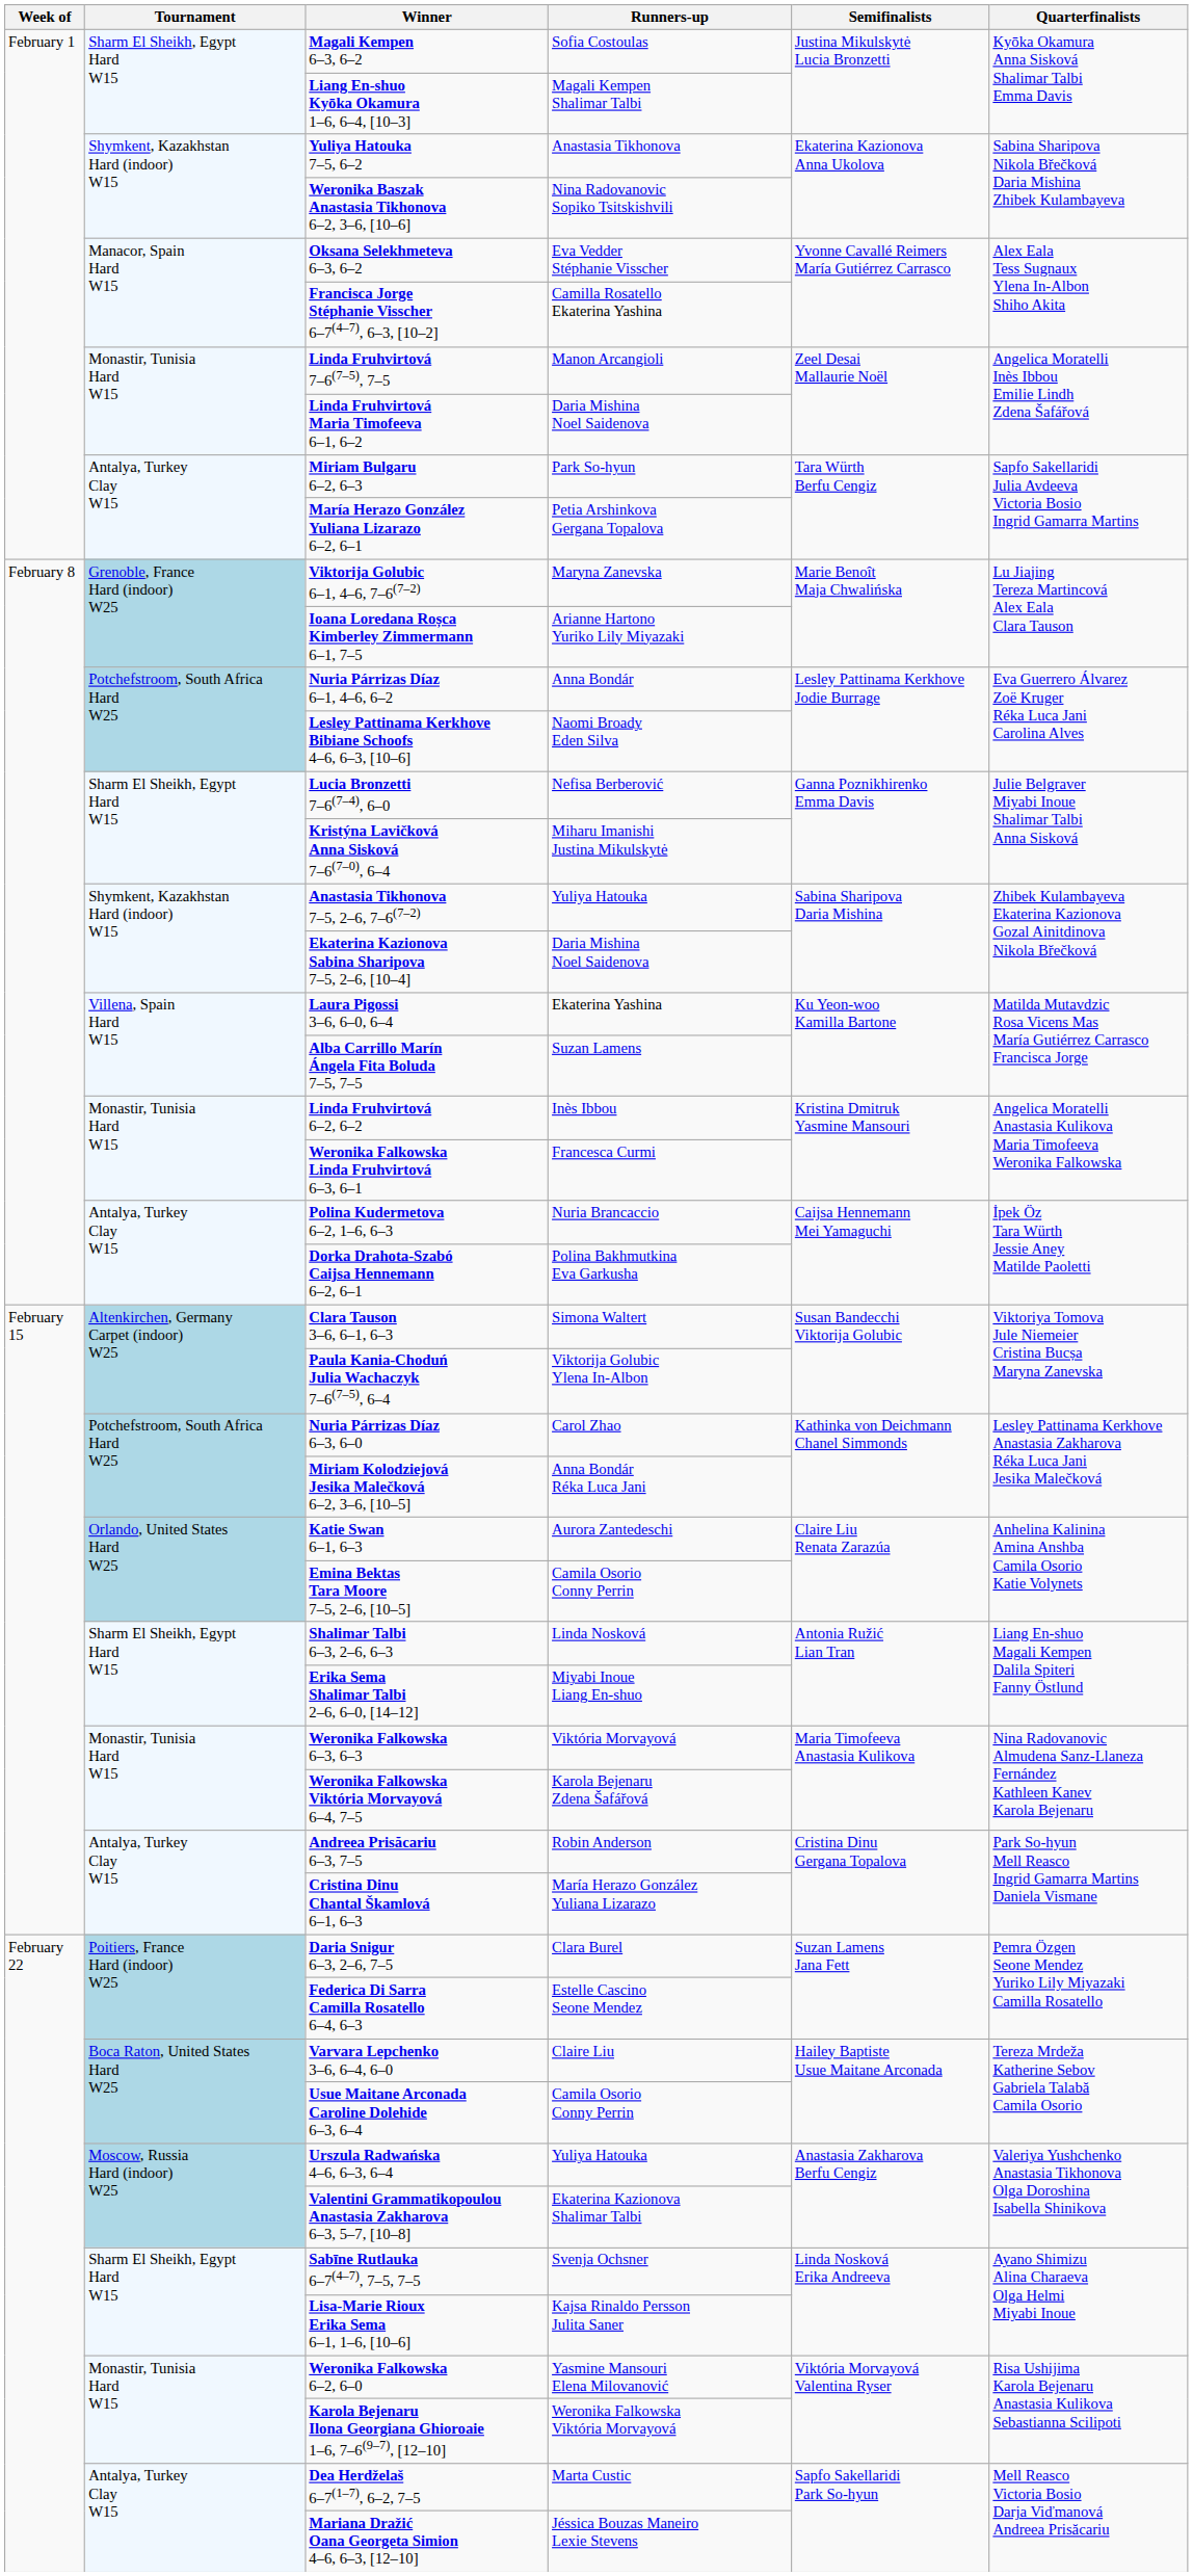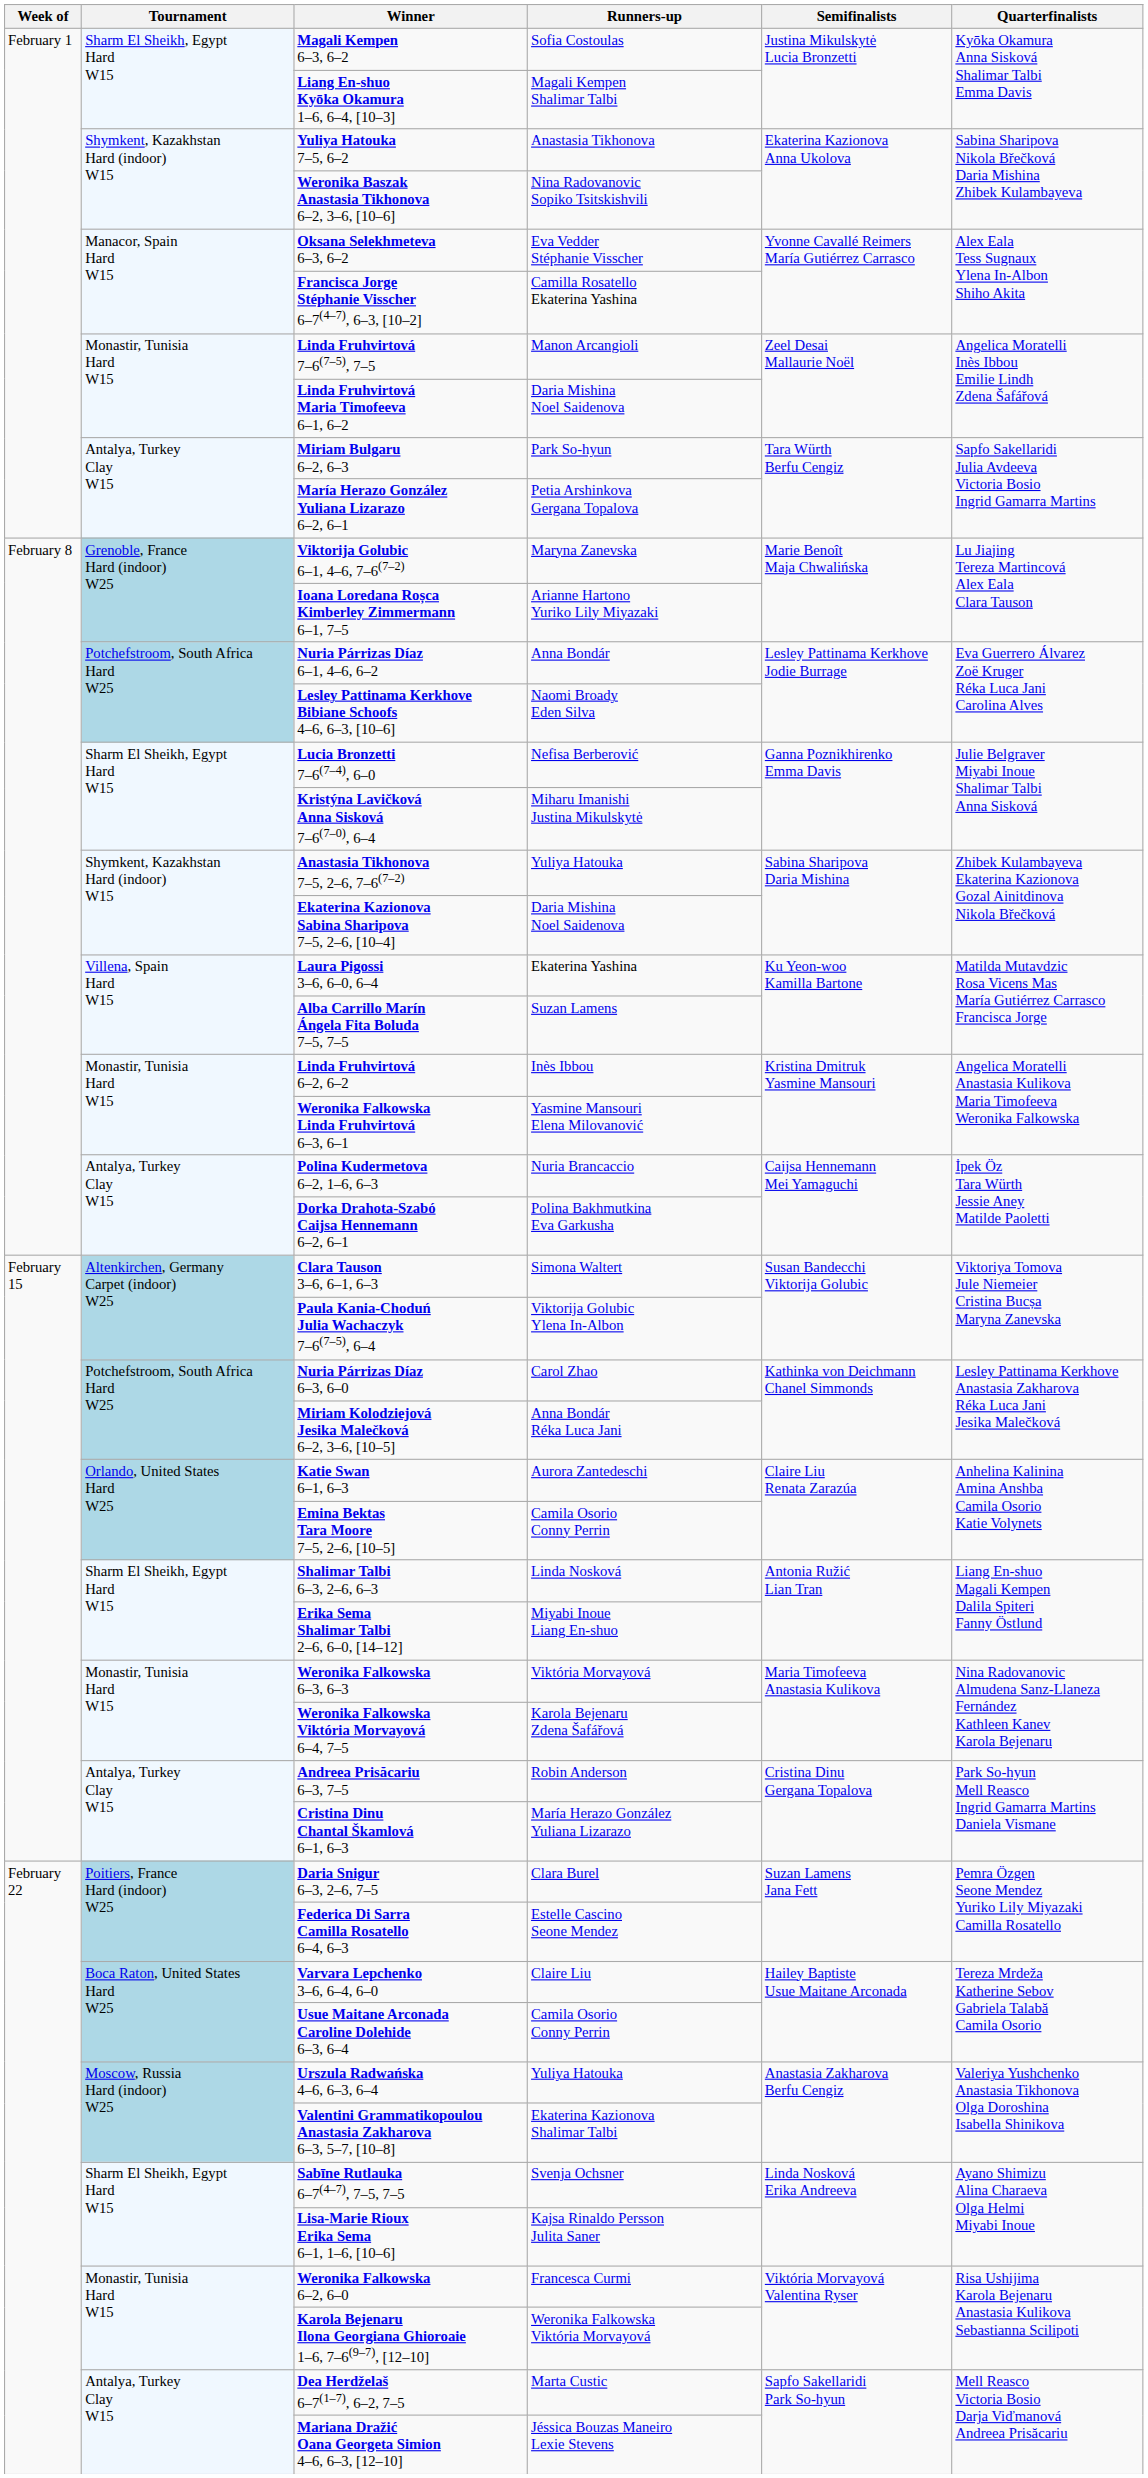Weronika Falkowska Linda Fruhvirtová 6–3, 6–1 | Runners-up: Francesca Curmi -> Yasmine Mansouri Elena Milovanović
Weronika Falkowska 6–2, 6–0 | Runners-up: Yasmine Mansouri Elena Milovanović -> Francesca Curmi
